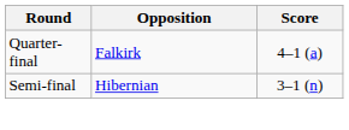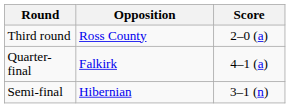+ row: Third round | Ross County | 2–0 (a)
